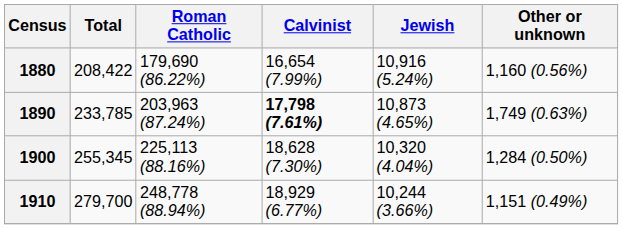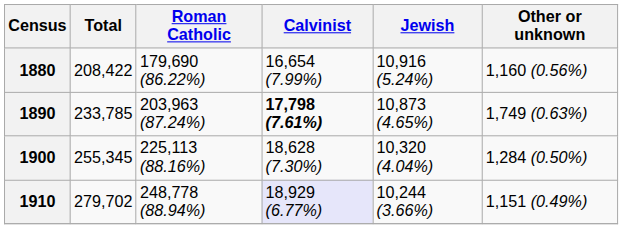1910 | Total: 279,700 -> 279,702
1910 | Calvinist: no background -> lavender background
